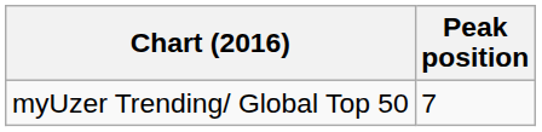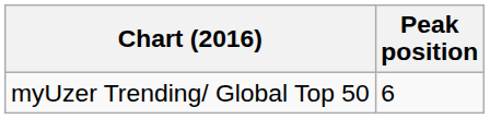myUzer Trending/ Global Top 50 | Peak position: 7 -> 6
